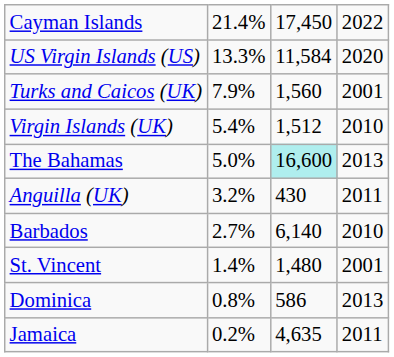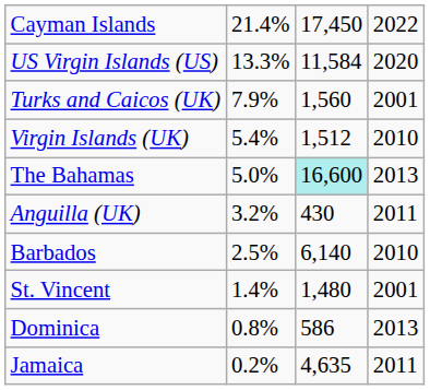Barbados | column 2: 2.7% -> 2.5%
